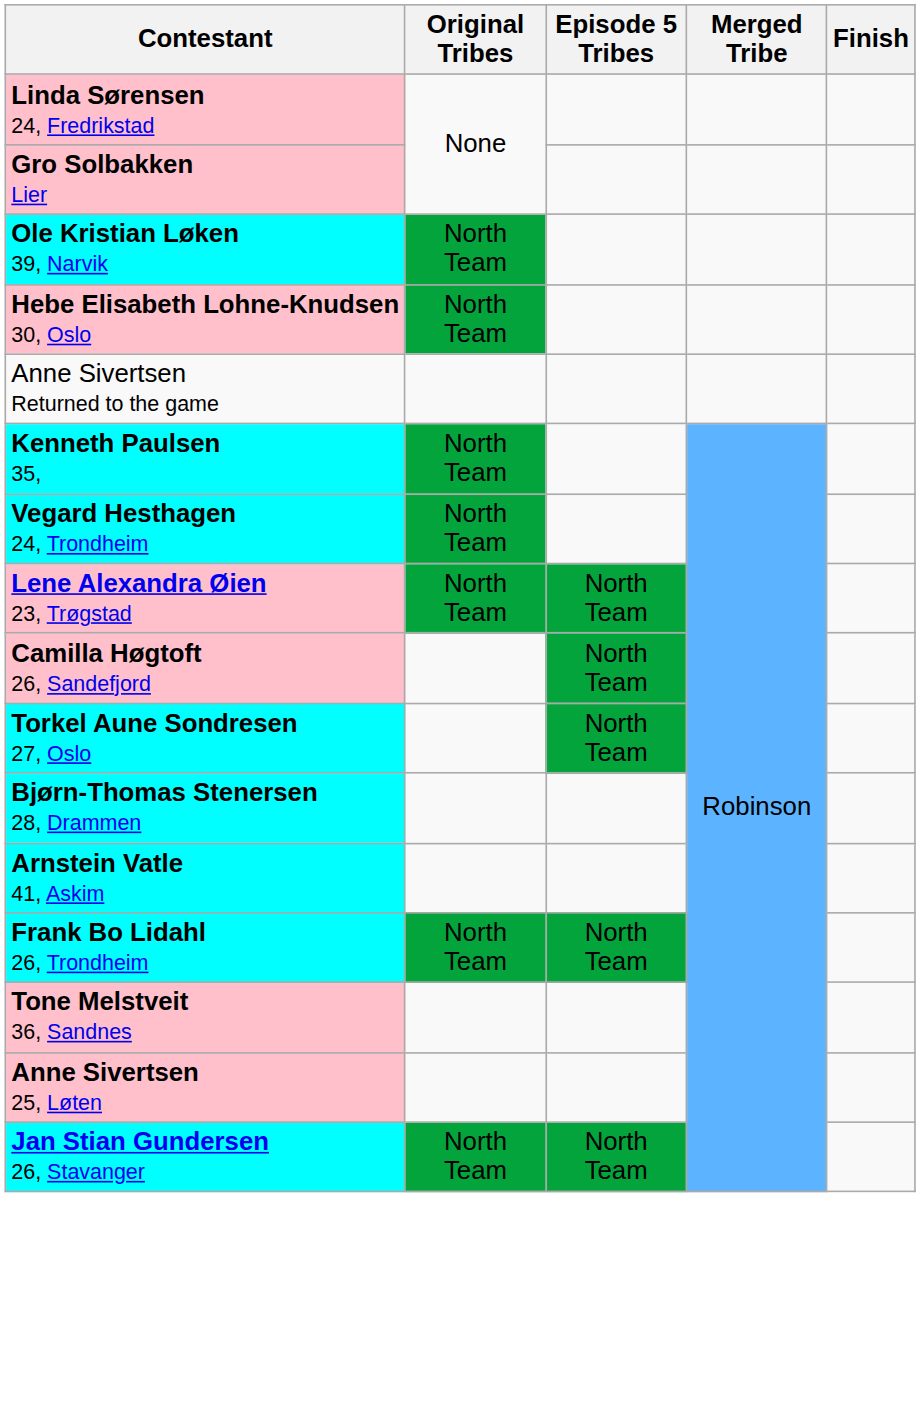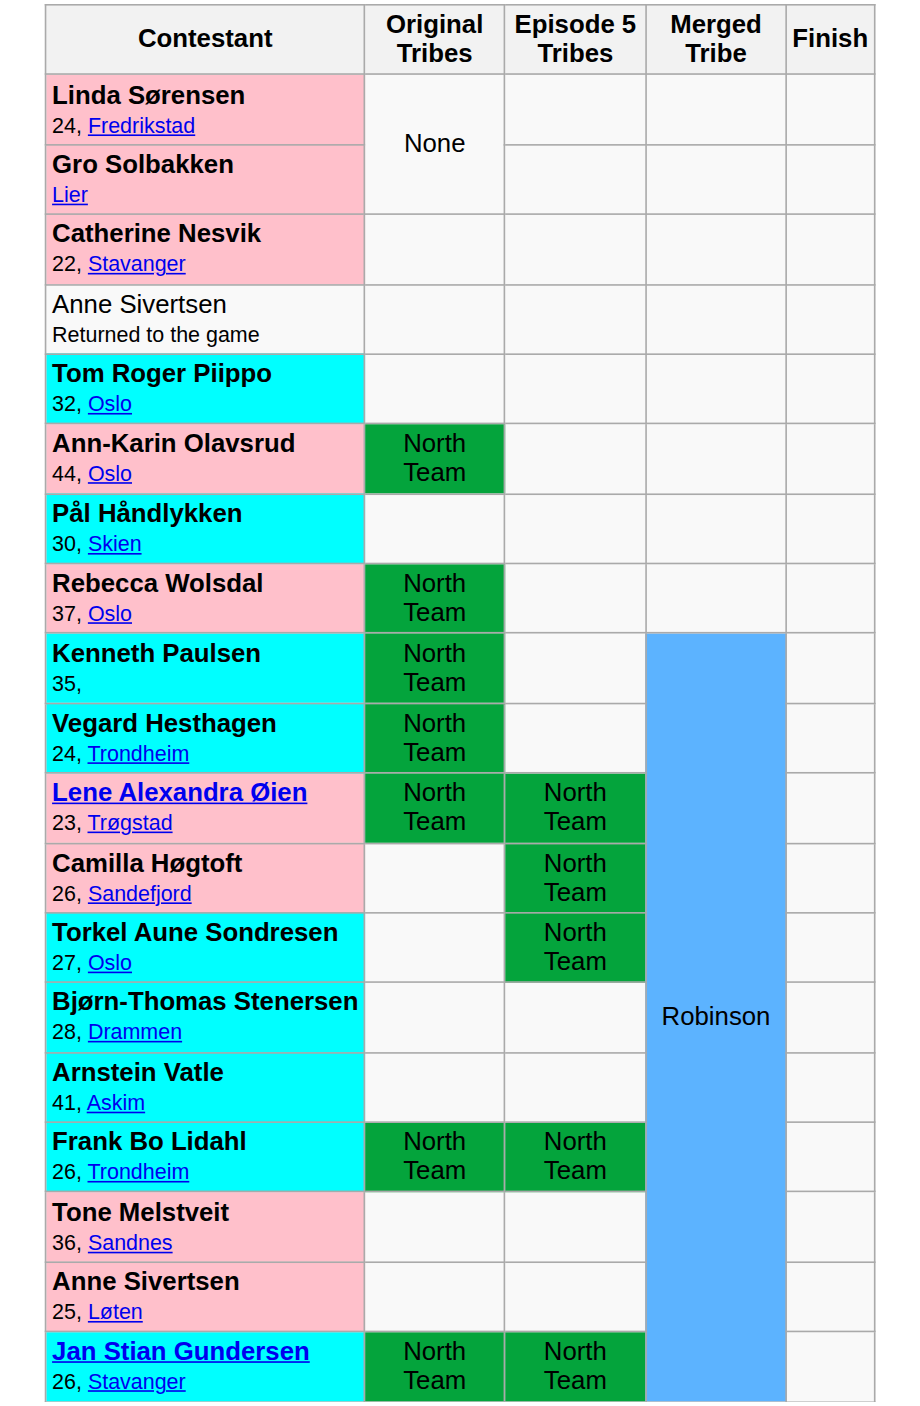- row: Ole Kristian Løken 39, Narvik | North Team
- row: Hebe Elisabeth Lohne-Knudsen 30, Oslo | North Team
+ row: Catherine Nesvik 22, Stavanger
+ row: Tom Roger Piippo 32, Oslo
+ row: Ann-Karin Olavsrud 44, Oslo | North Team
+ row: Pål Håndlykken 30, Skien
+ row: Rebecca Wolsdal 37, Oslo | North Team
